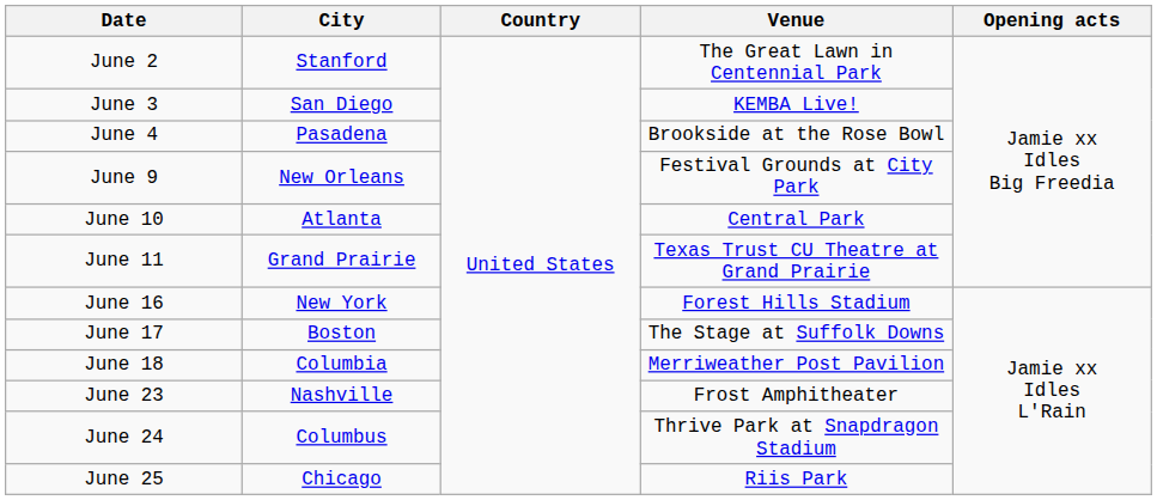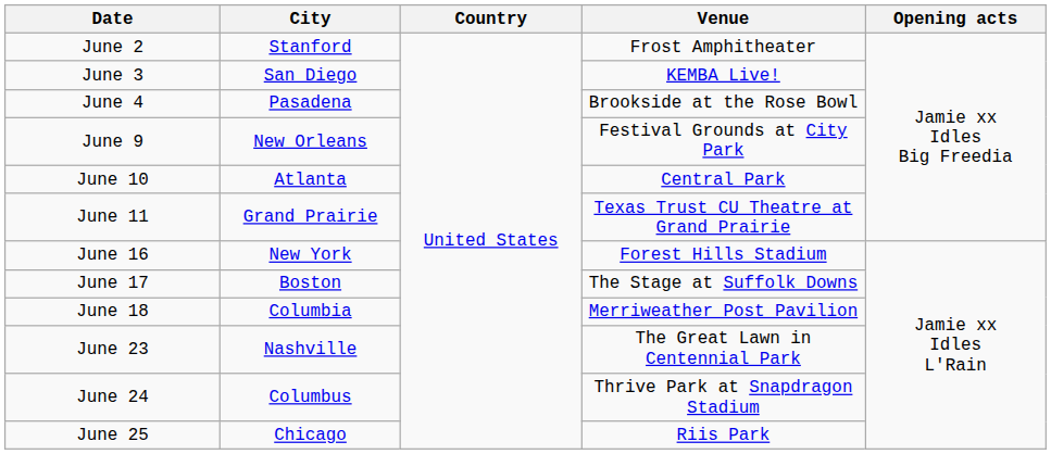June 2 | Venue: The Great Lawn in Centennial Park -> Frost Amphitheater
June 23 | Venue: Frost Amphitheater -> The Great Lawn in Centennial Park
